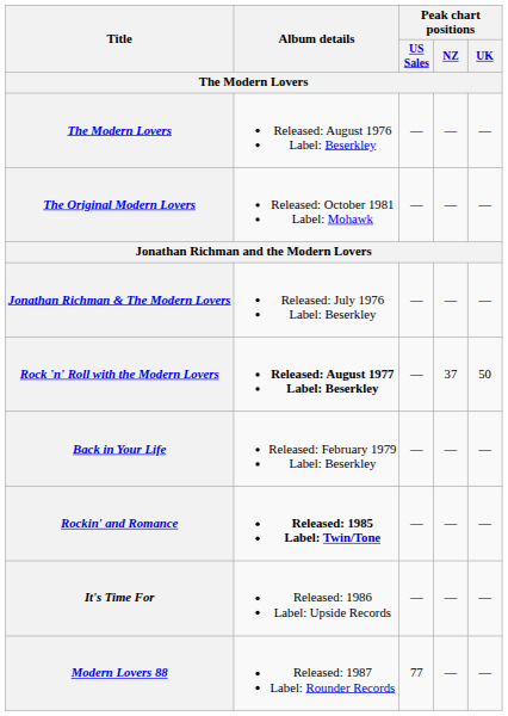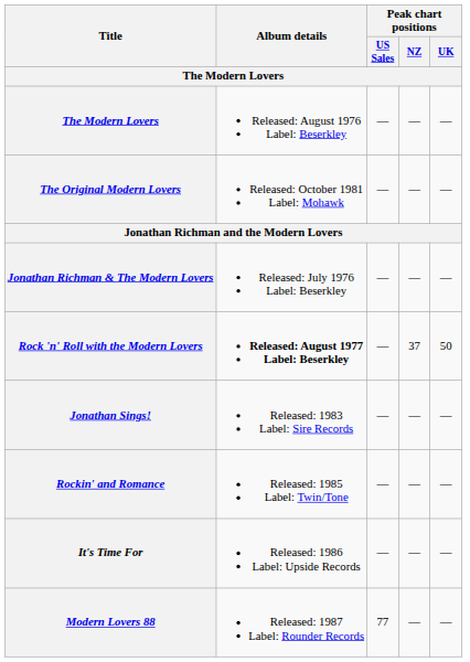- row: Back in Your Life | Released: February 1979 Label: Beserkley | — | — | —
+ row: Jonathan Sings! | Released: 1983 Label: Sire Records | — | — | —
Rockin' and Romance | Album details: bold -> normal
